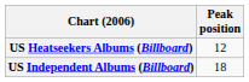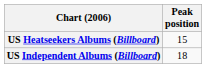US Heatseekers Albums (Billboard) | Peak position: 12 -> 15
